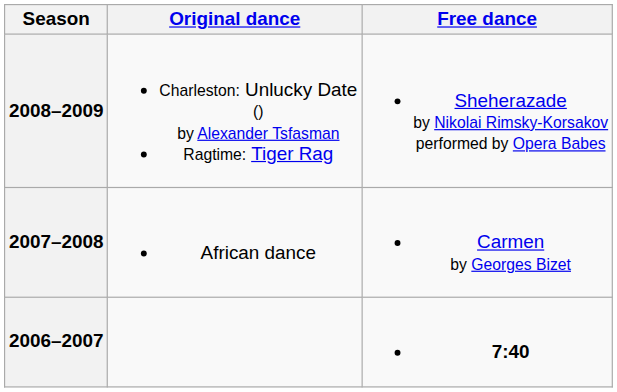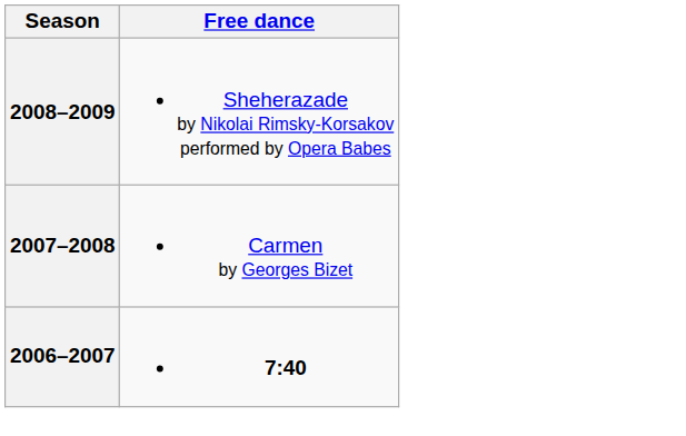- column: Original dance | Charleston: Unlucky Date () by Alexander Tsfasman Ragtime: Tiger Rag | African dance
